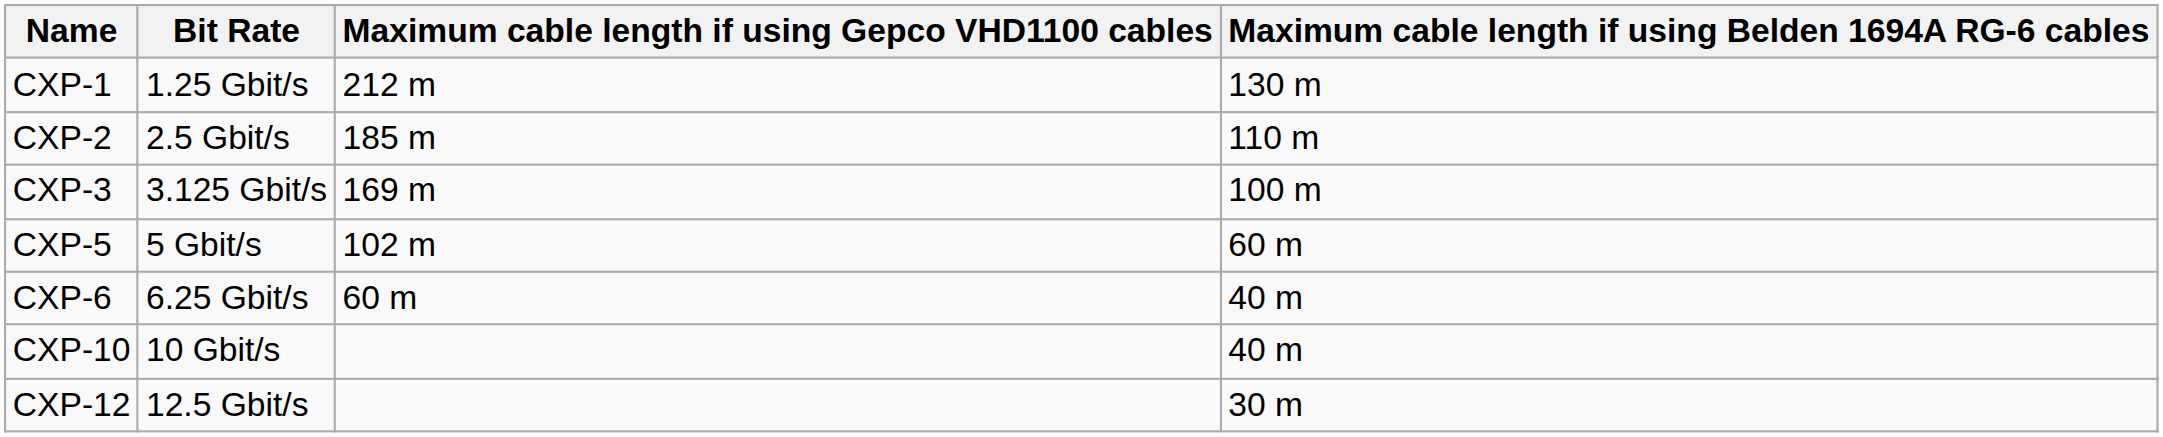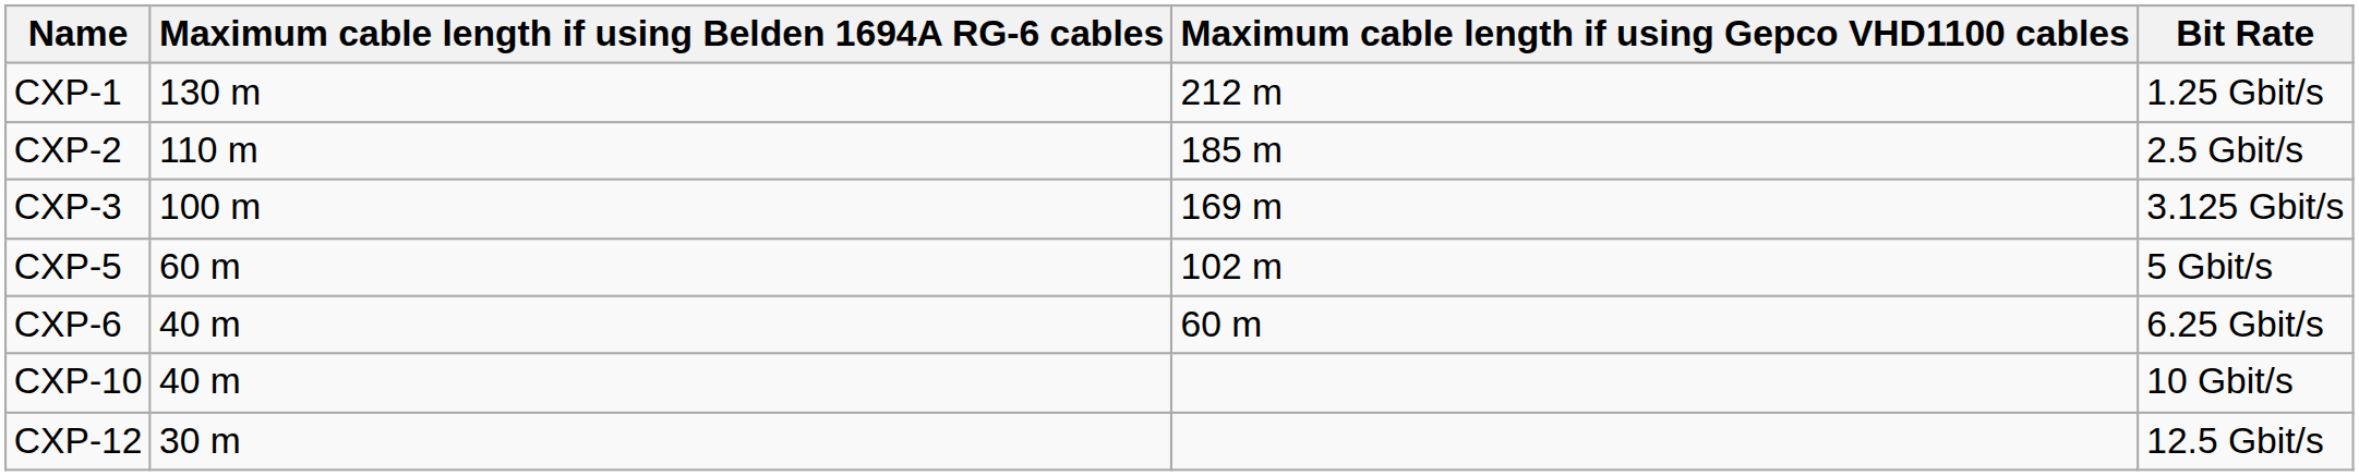columns swapped: Bit Rate <-> Maximum cable length if using Belden 1694A RG-6 cables
